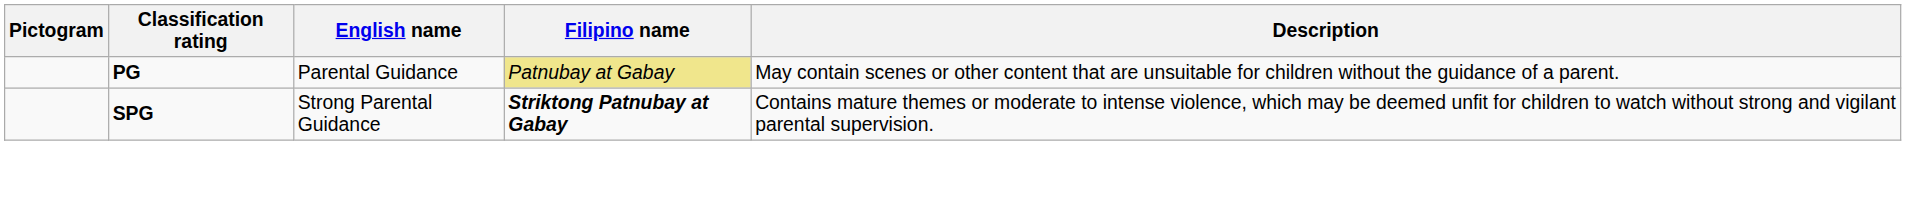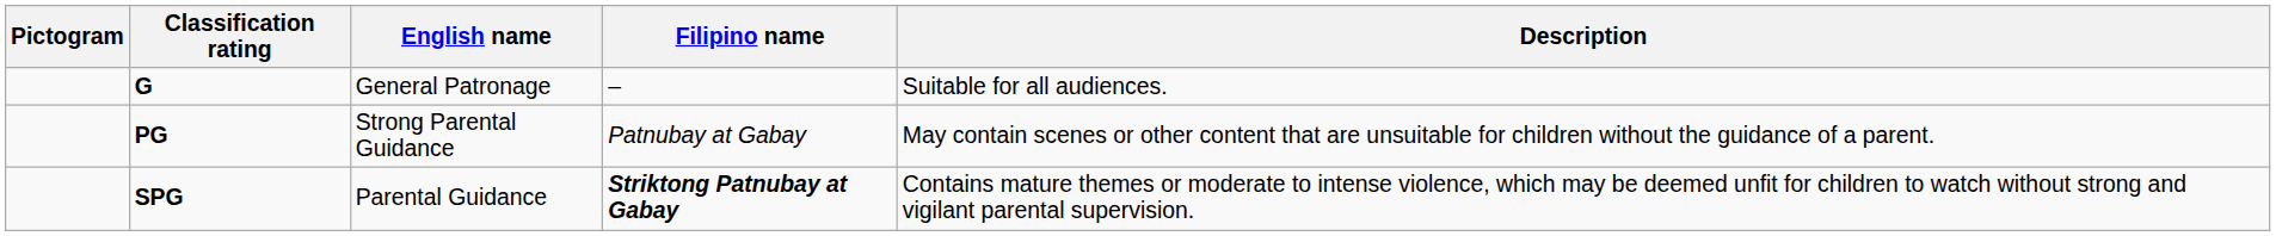+ row: G | General Patronage | – | Suitable for all audiences.
PG | English name: Parental Guidance -> Strong Parental Guidance
PG | Filipino name: khaki background -> no background
SPG | English name: Strong Parental Guidance -> Parental Guidance
